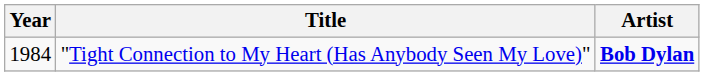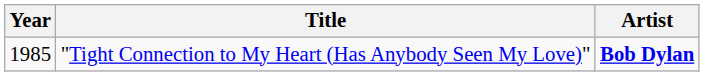"Tight Connection to My Heart (Has Anybody Seen My Love)" | Year: 1984 -> 1985
